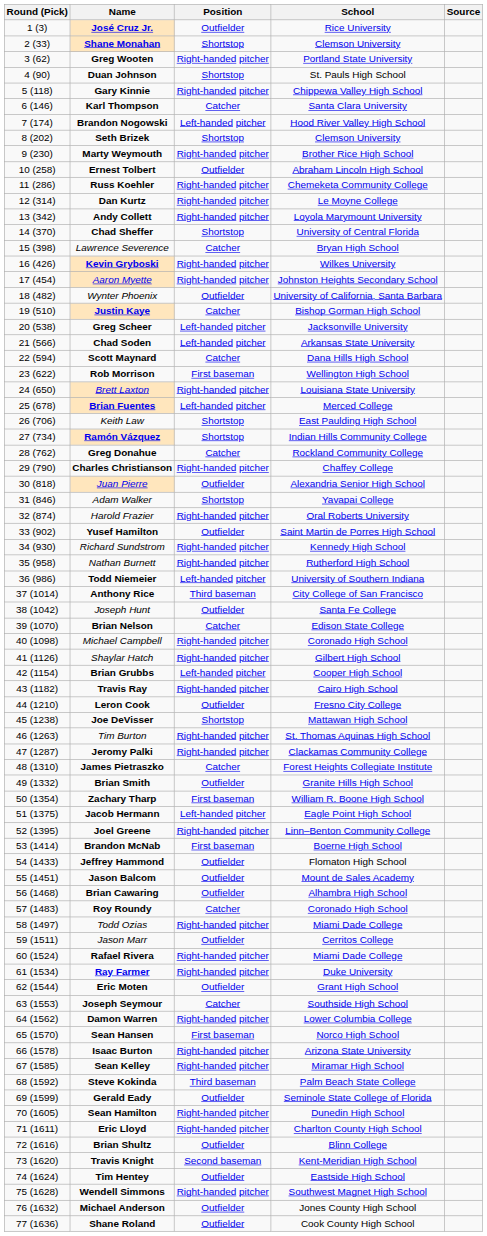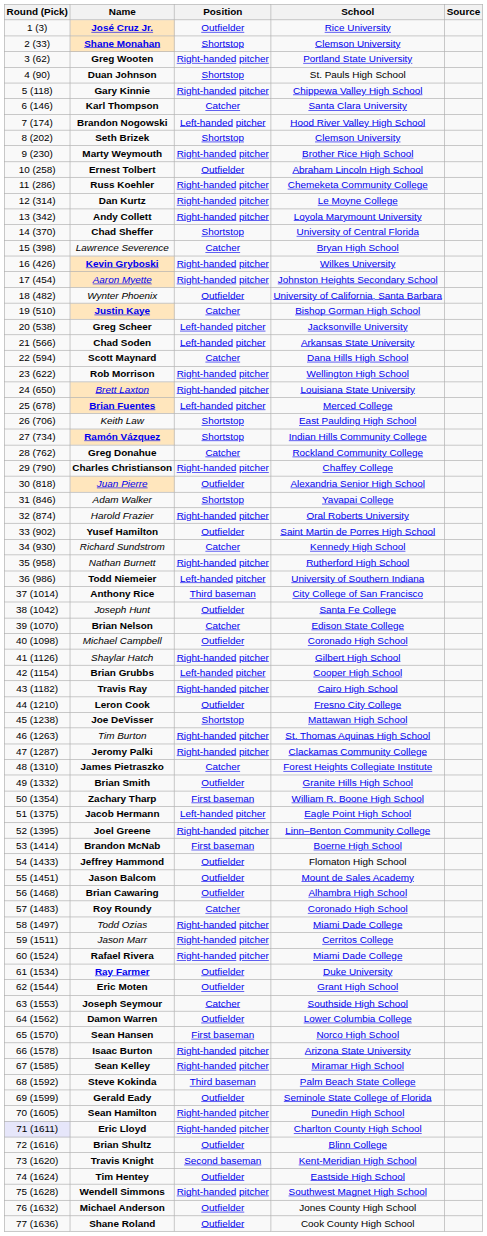Rob Morrison | Position: First baseman -> Right-handed pitcher
Richard Sundstrom | Position: Right-handed pitcher -> Catcher
Michael Campbell | Position: Right-handed pitcher -> Outfielder
Jason Marr | Position: Outfielder -> Right-handed pitcher
Ray Farmer | Position: Right-handed pitcher -> Outfielder
Damon Warren | Position: Right-handed pitcher -> Outfielder
Eric Lloyd | Round (Pick): no background -> lavender background
